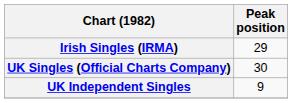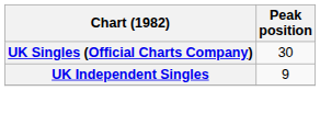- row: Irish Singles (IRMA) | 29
